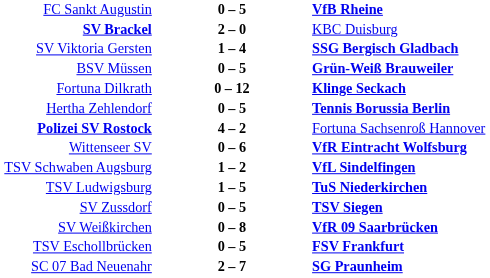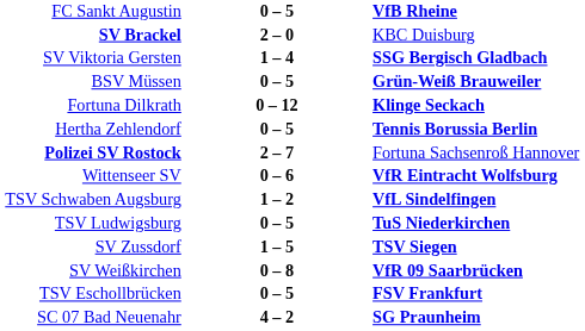Polizei SV Rostock | column 2: 4 – 2 -> 2 – 7
TSV Ludwigsburg | column 2: 1 – 5 -> 0 – 5
SV Zussdorf | column 2: 0 – 5 -> 1 – 5
SC 07 Bad Neuenahr | column 2: 2 – 7 -> 4 – 2
